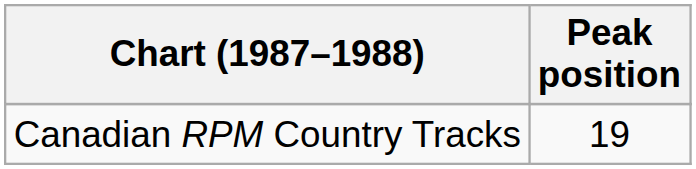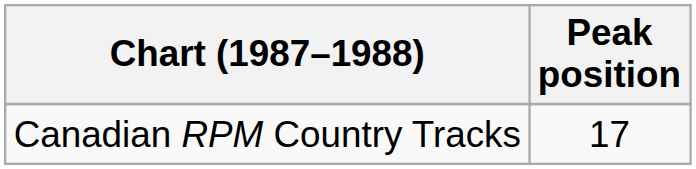Canadian RPM Country Tracks | Peak position: 19 -> 17
